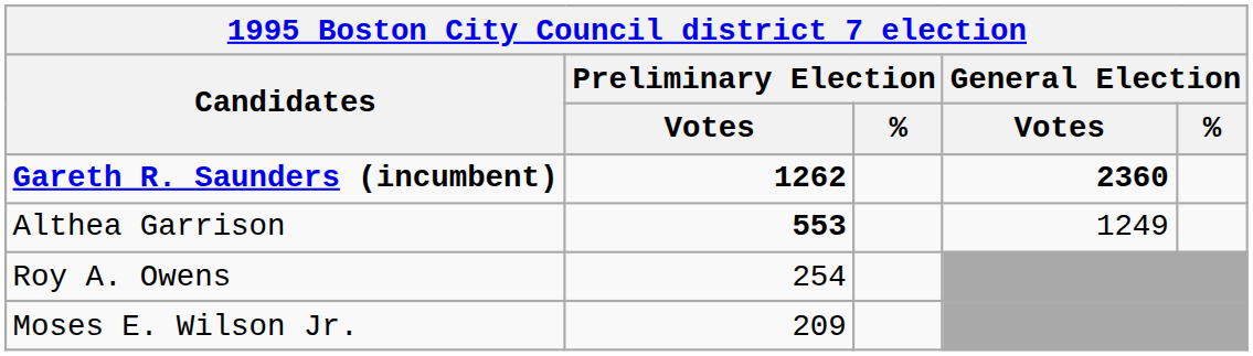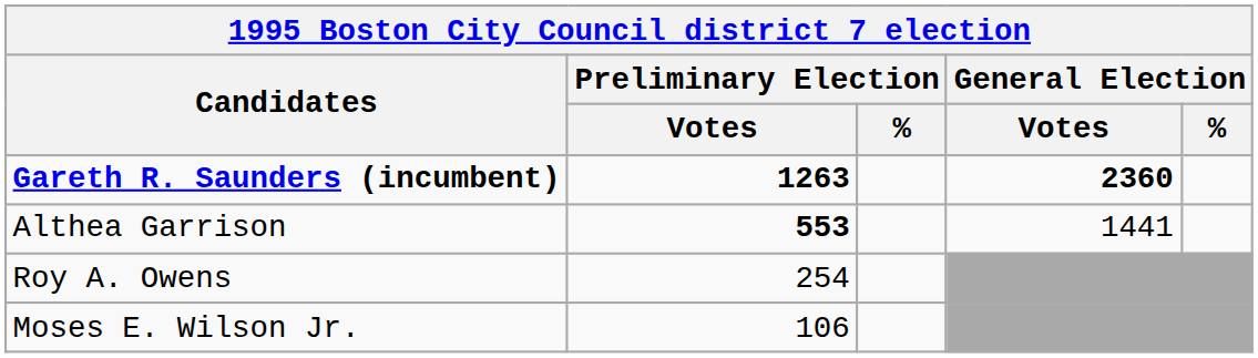Gareth R. Saunders (incumbent) | Preliminary Election / Votes: 1262 -> 1263
Althea Garrison | General Election / Votes: 1249 -> 1441
Moses E. Wilson Jr. | Preliminary Election / Votes: 209 -> 106
